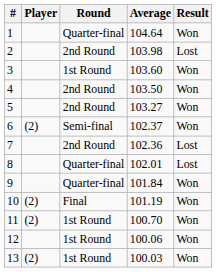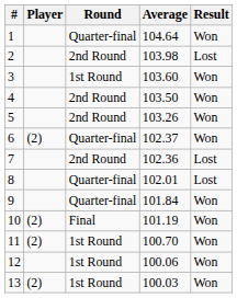5 | Average: 103.27 -> 103.26
6 | Round: Semi-final -> Quarter-final
